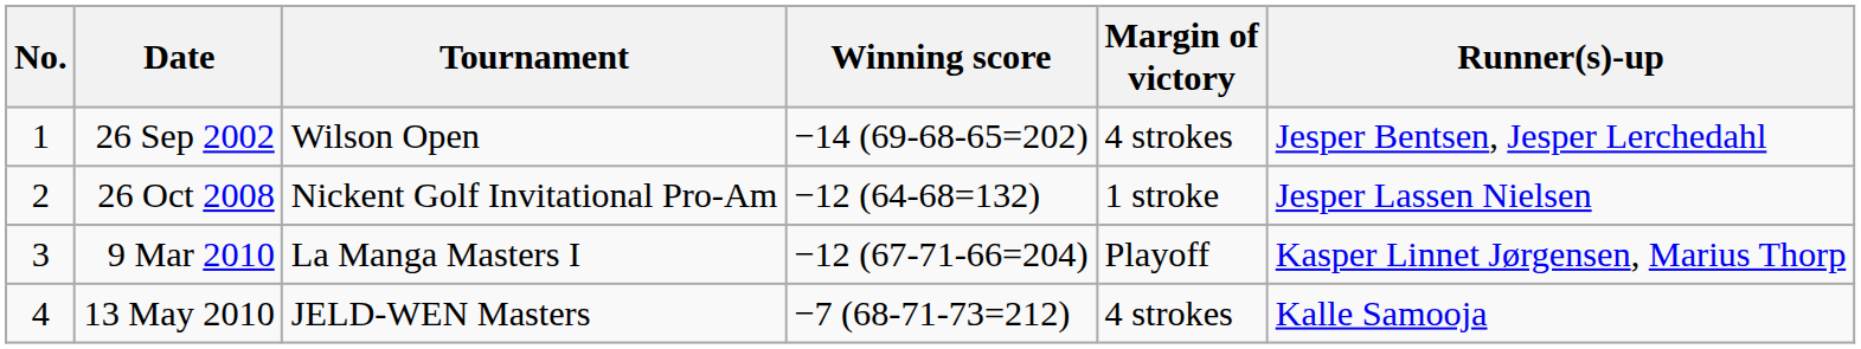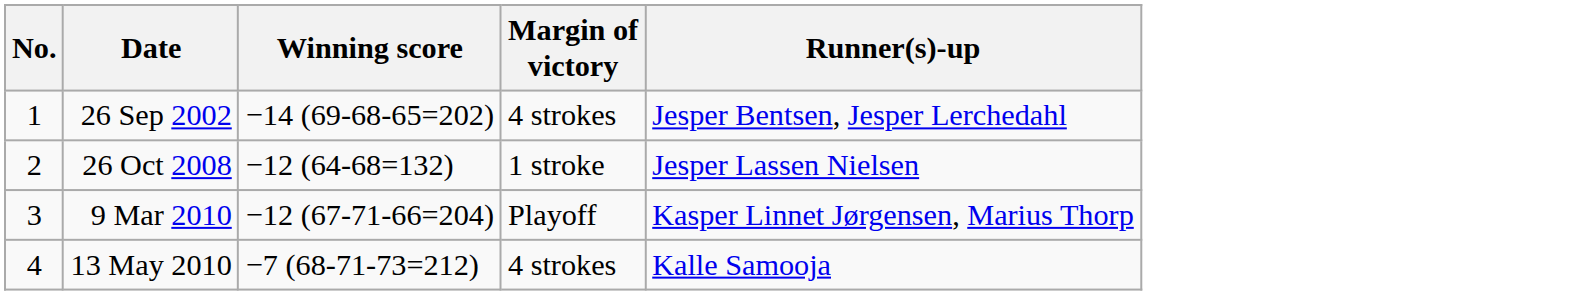- column: Tournament | Wilson Open | Nickent Golf Invitational Pro-Am | La Manga Masters I | JELD-WEN Masters
